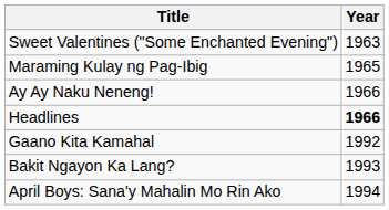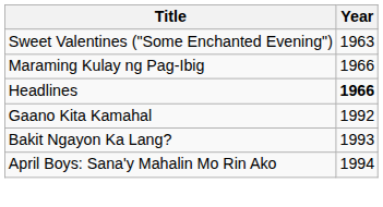Maraming Kulay ng Pag-Ibig | Year: 1965 -> 1966
- row: Ay Ay Naku Neneng! | 1966
